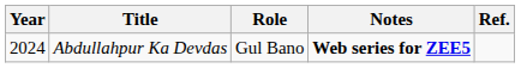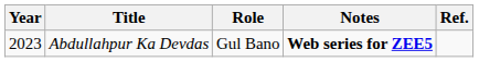Abdullahpur Ka Devdas | Year: 2024 -> 2023
